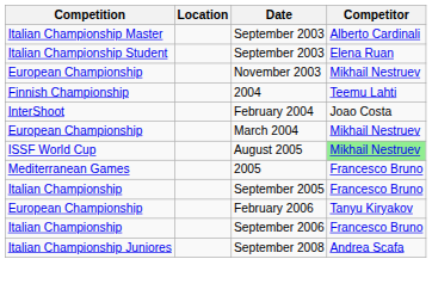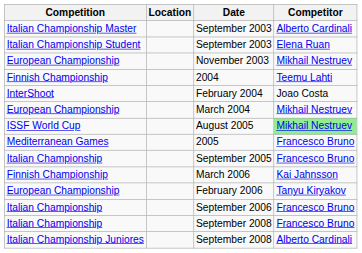+ row: Finnish Championship | March 2006 | Kai Jahnsson
+ row: Italian Championship | September 2008 | Francesco Bruno
Italian Championship Juniores / September 2008 | Competitor: Andrea Scafa -> Alberto Cardinali
